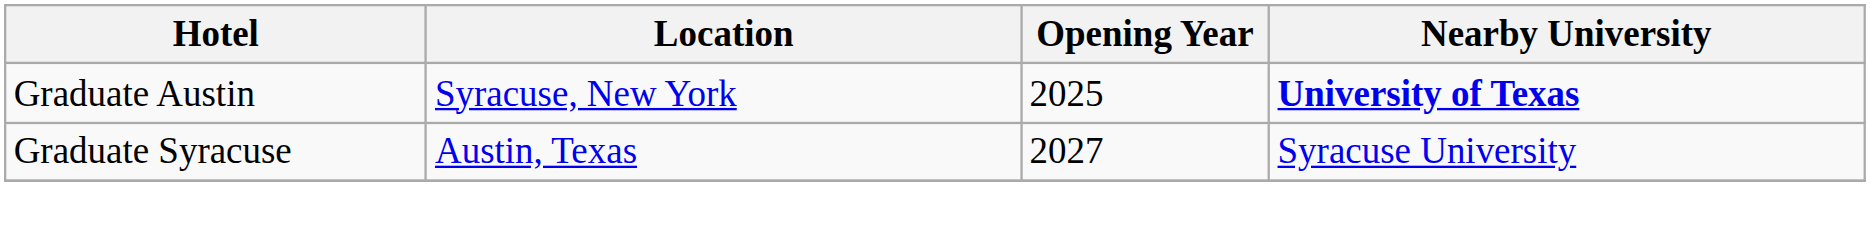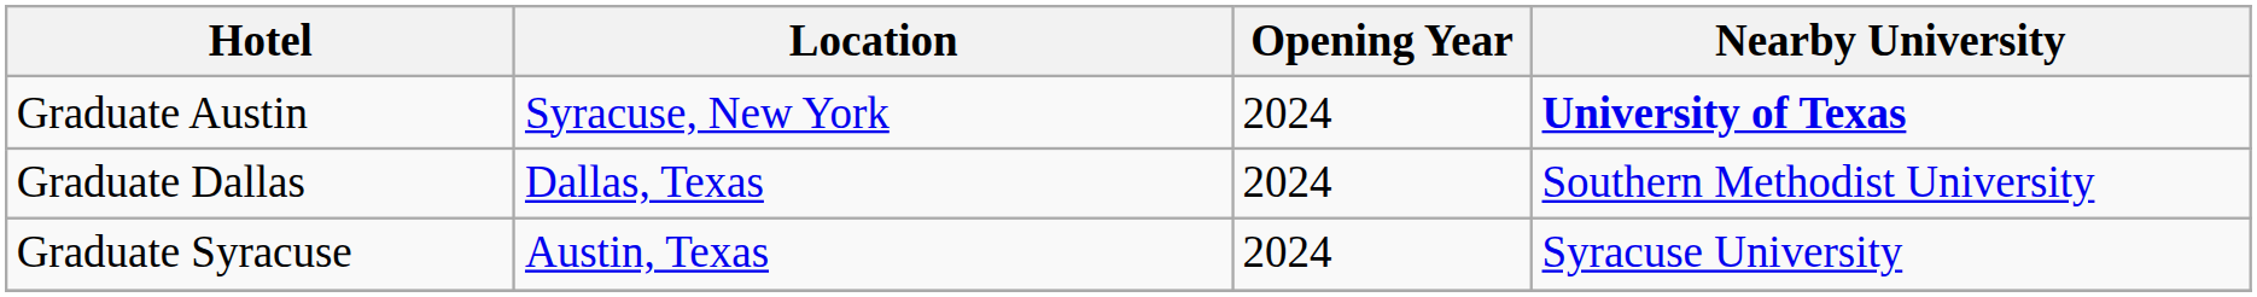Graduate Austin | Opening Year: 2025 -> 2024
+ row: Graduate Dallas | Dallas, Texas | 2024 | Southern Methodist University
Graduate Syracuse | Opening Year: 2027 -> 2024
